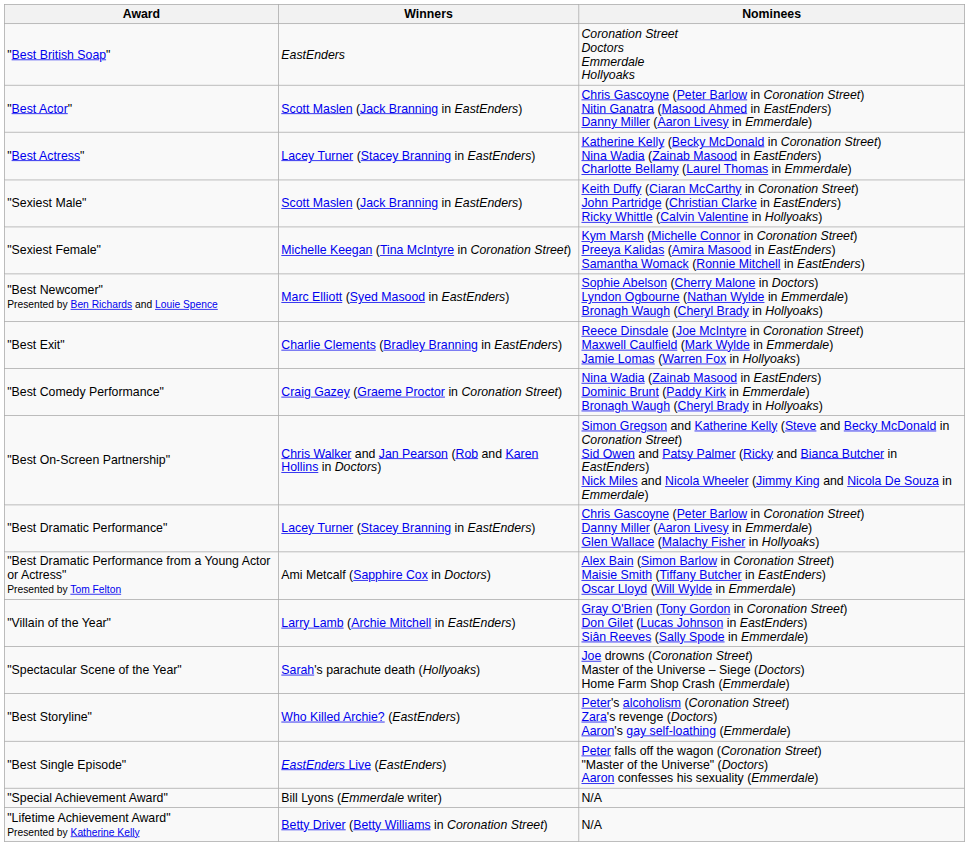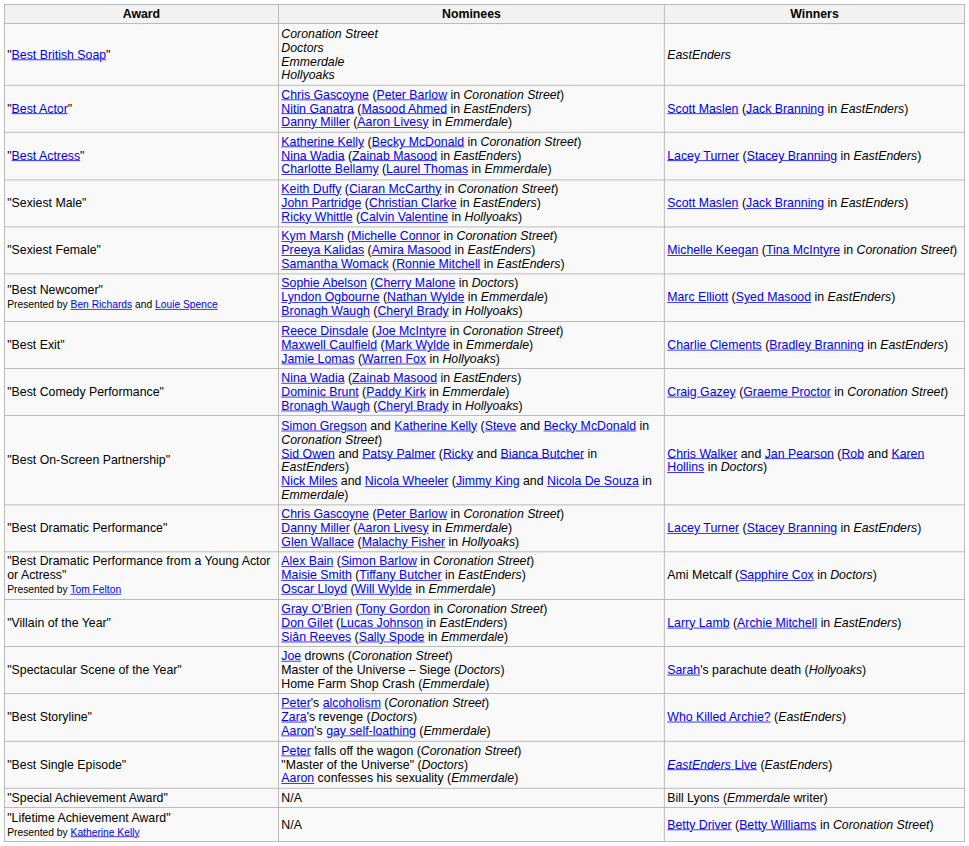columns swapped: Winners <-> Nominees
